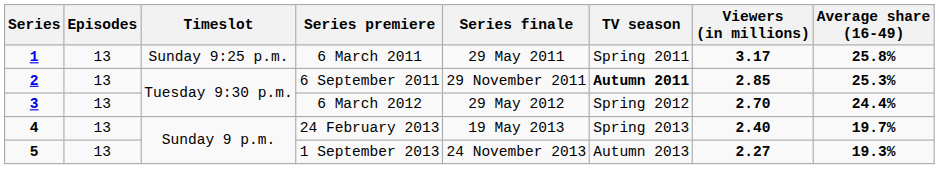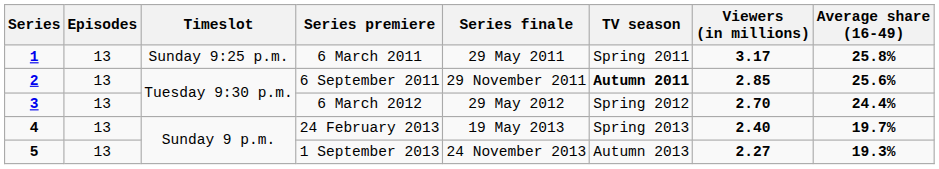6 September 2011 | Average share (16-49): 25.3% -> 25.6%
